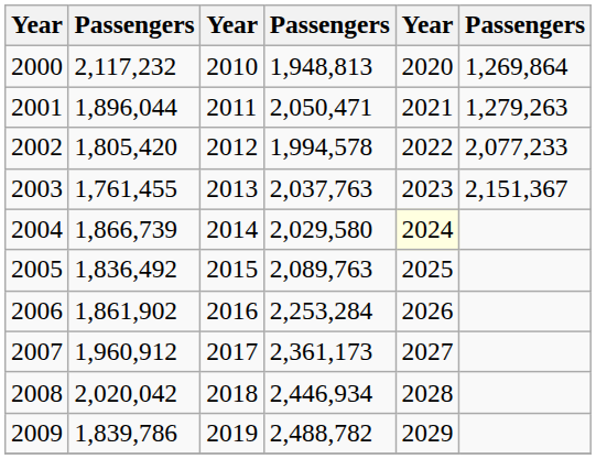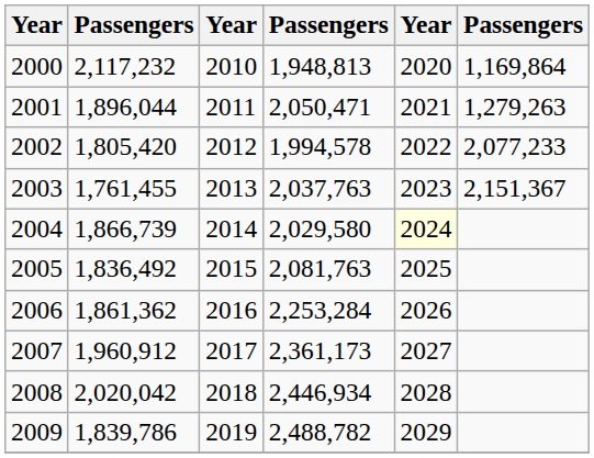2000 | column 6: 1,269,864 -> 1,169,864
2005 | column 4: 2,089,763 -> 2,081,763
2006 | column 2: 1,861,902 -> 1,861,362
